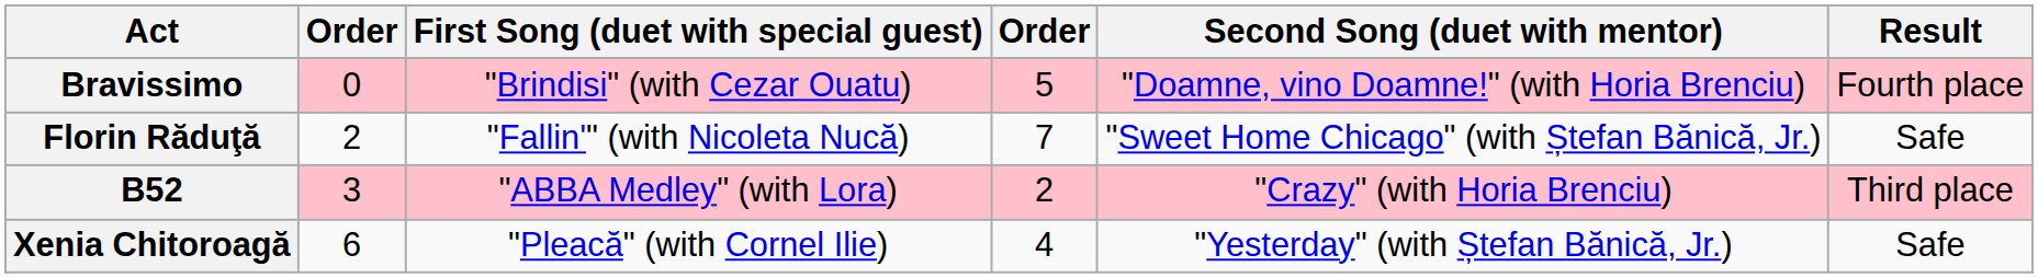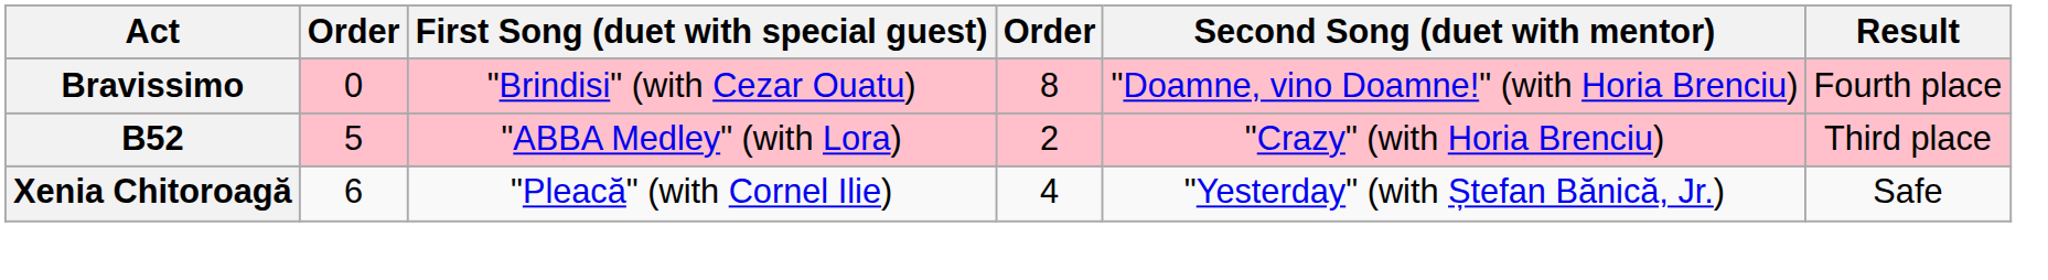Bravissimo | column 4: 5 -> 8
- row: Florin Răduţă | 2 | "Fallin'" (with Nicoleta Nucă) | 7 | "Sweet Home Chicago" (with Ștefan Bănică, Jr.) | Safe
B52 | column 2: 3 -> 5
